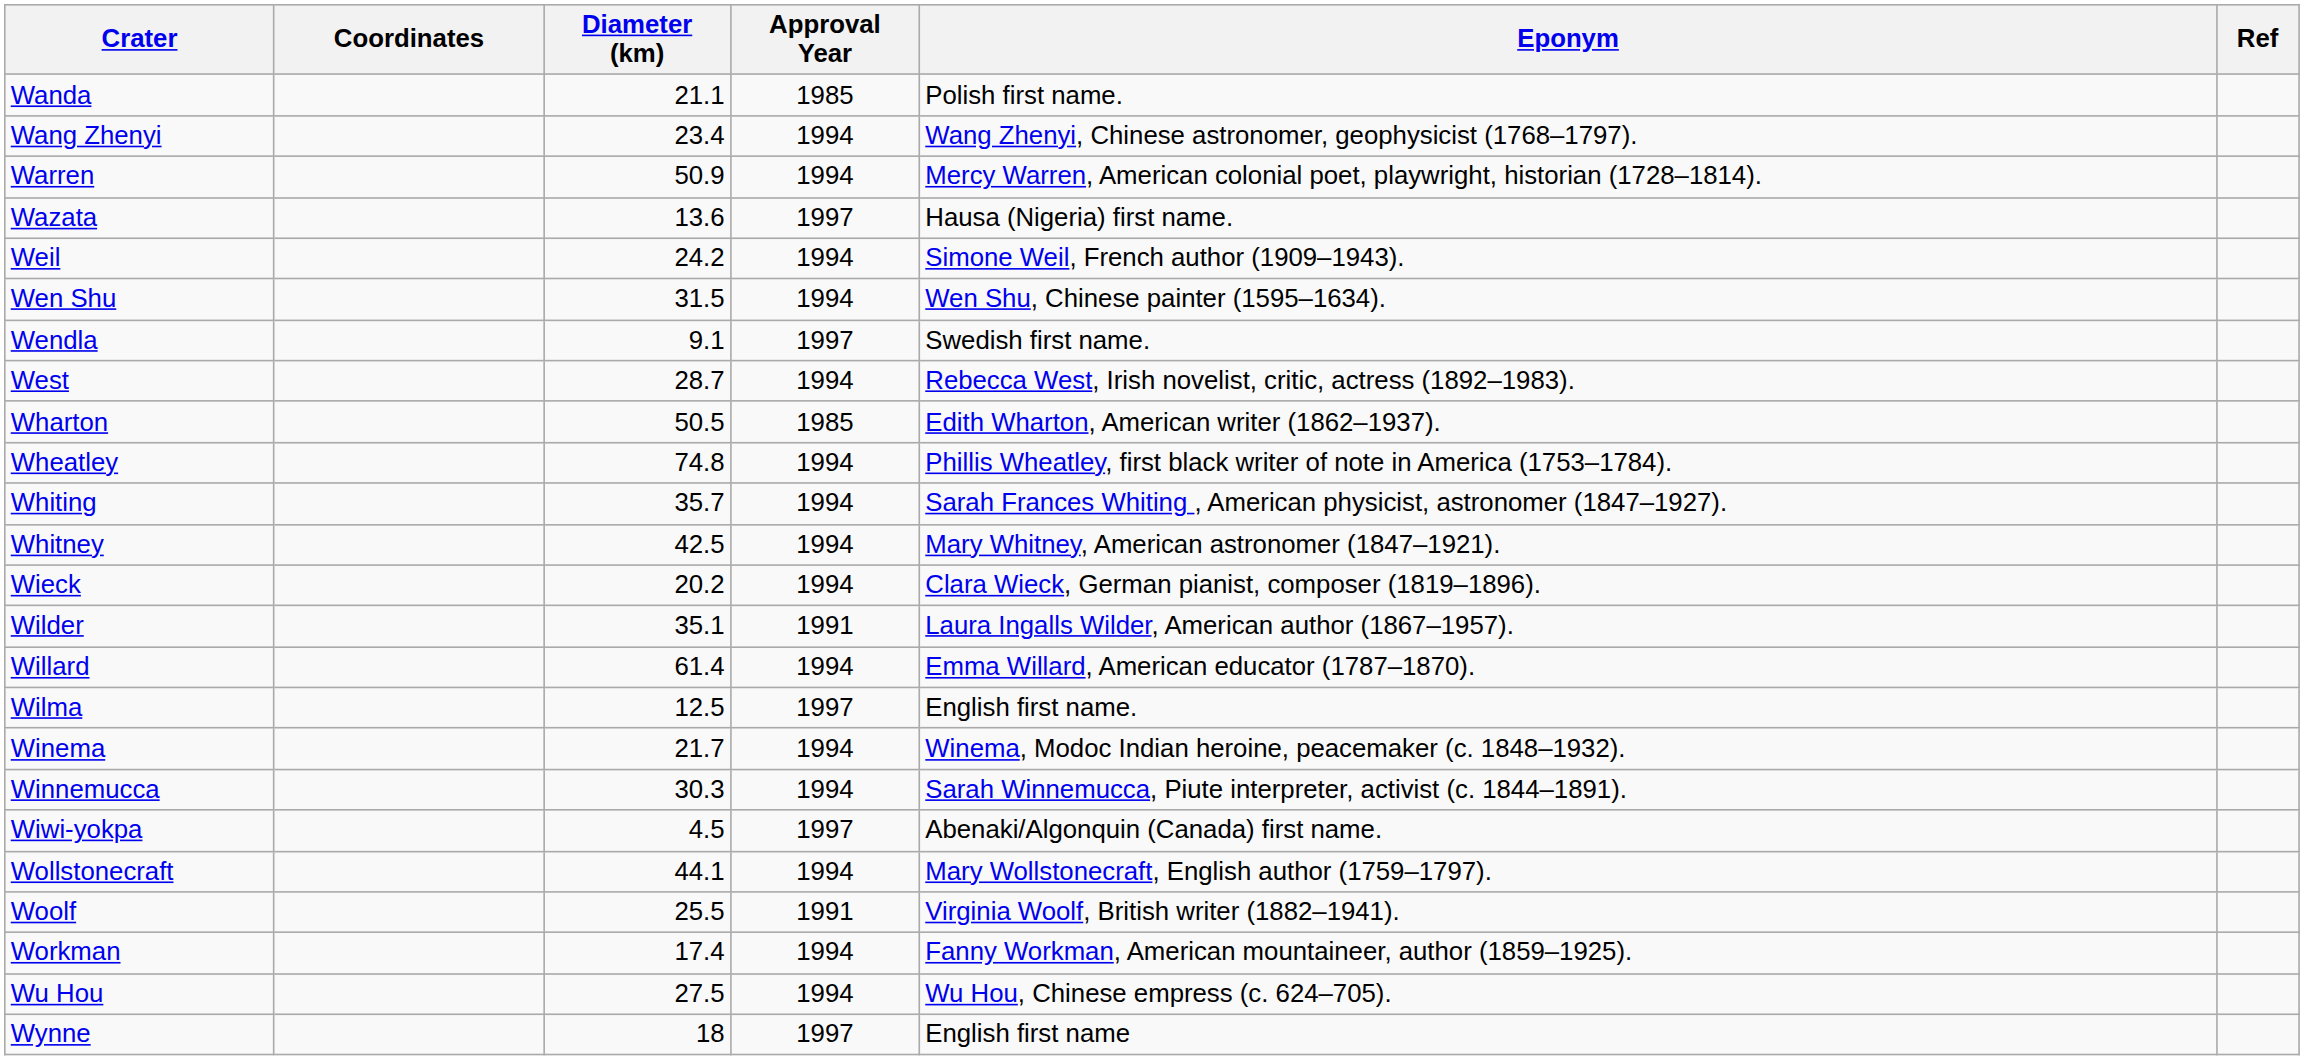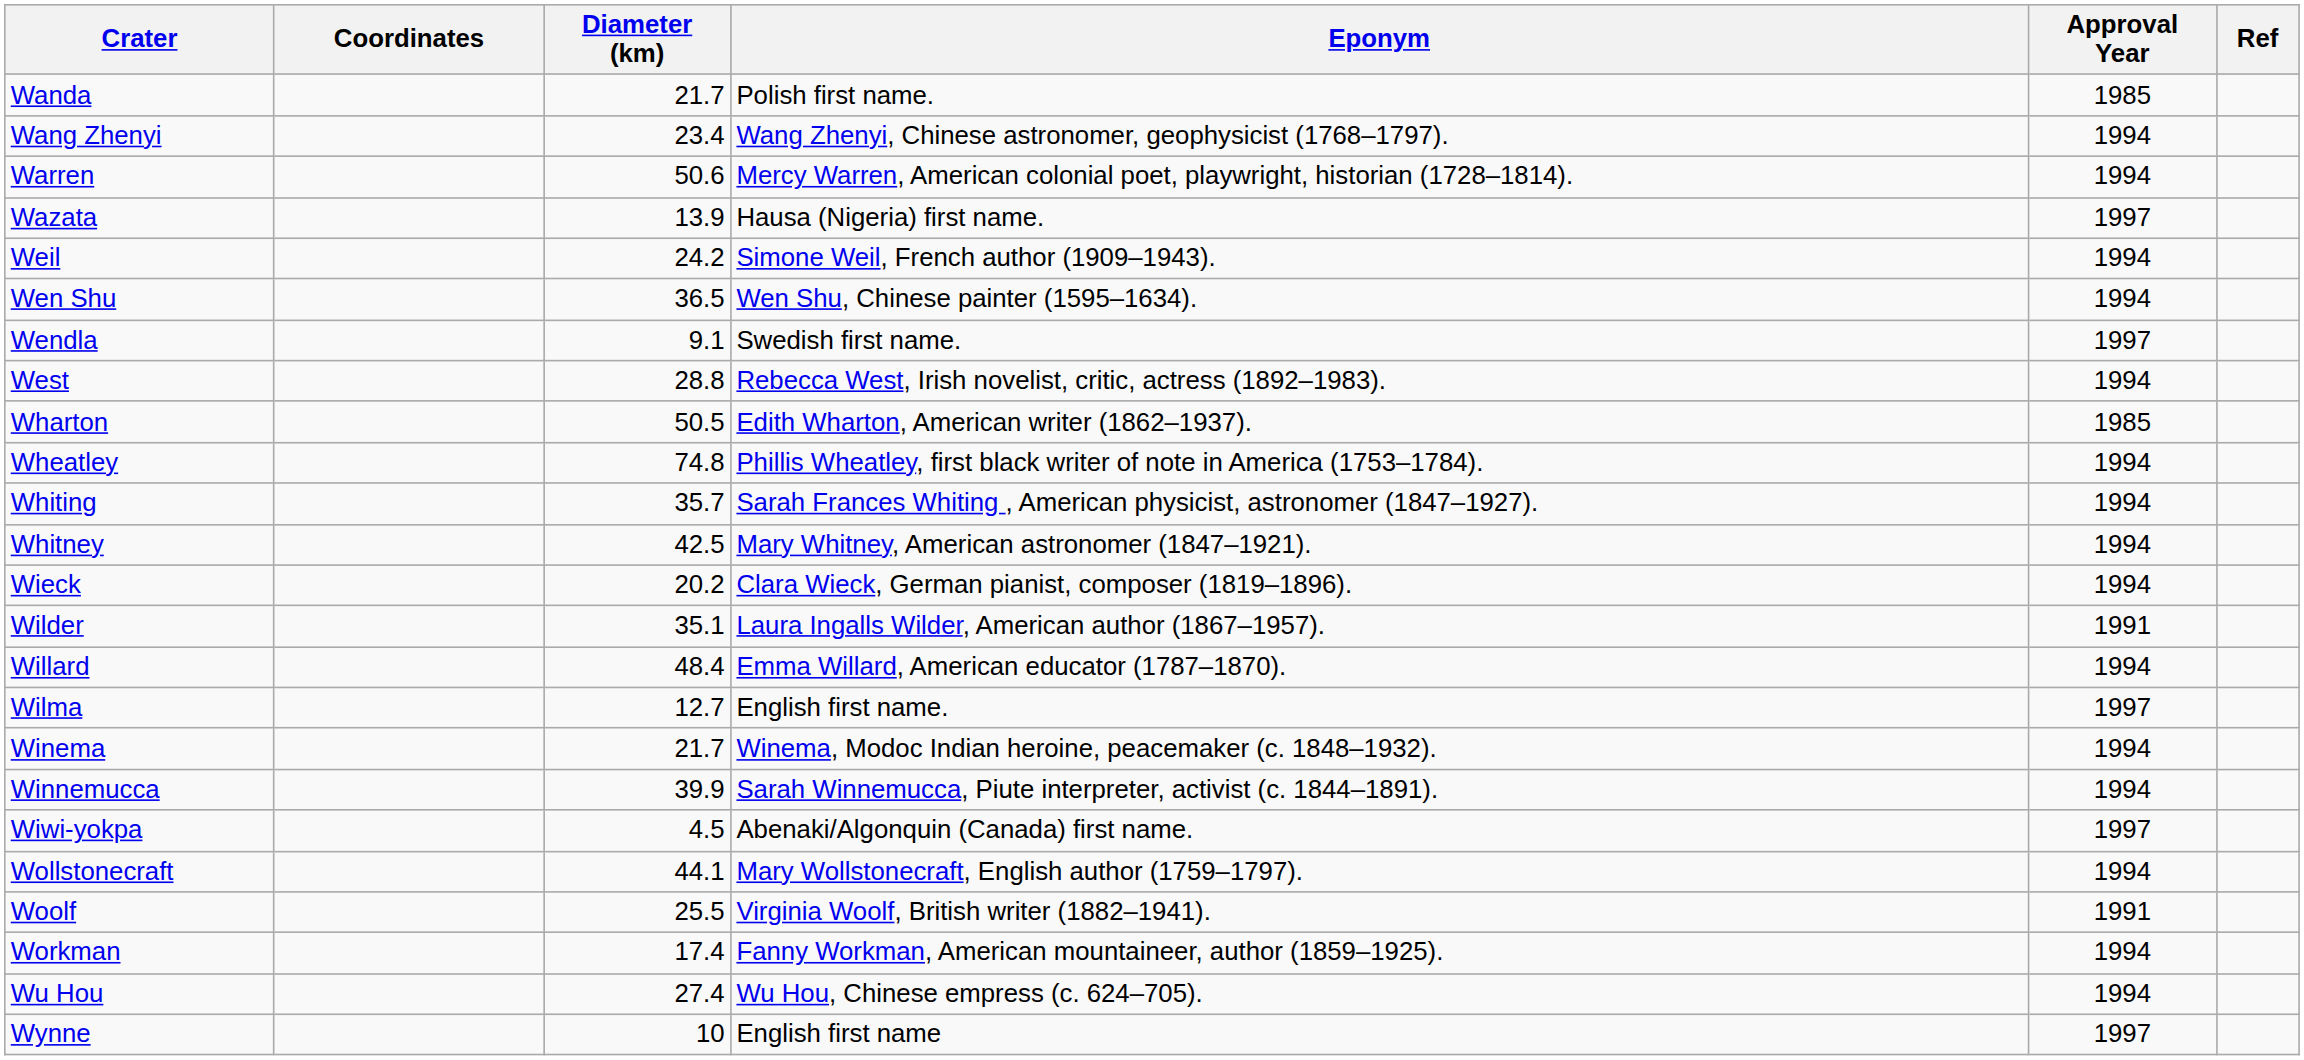columns swapped: Approval Year <-> Eponym
Wanda | Diameter (km): 21.1 -> 21.7
Warren | Diameter (km): 50.9 -> 50.6
Wazata | Diameter (km): 13.6 -> 13.9
Wen Shu | Diameter (km): 31.5 -> 36.5
West | Diameter (km): 28.7 -> 28.8
Willard | Diameter (km): 61.4 -> 48.4
Wilma | Diameter (km): 12.5 -> 12.7
Winnemucca | Diameter (km): 30.3 -> 39.9
Wu Hou | Diameter (km): 27.5 -> 27.4
Wynne | Diameter (km): 18 -> 10
